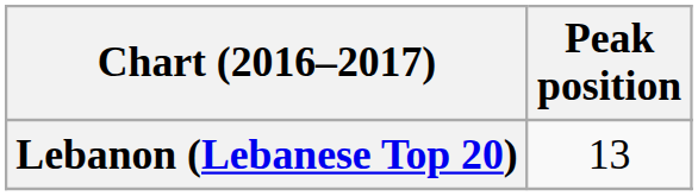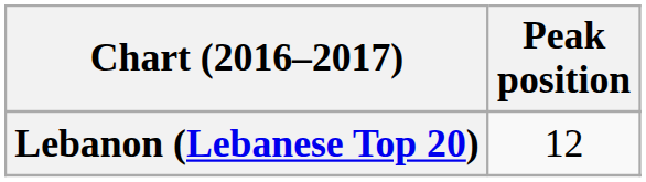Lebanon (Lebanese Top 20) | Peak position: 13 -> 12
